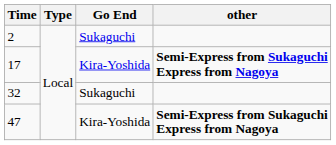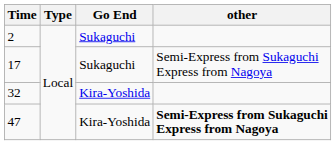17 | Go End: Kira-Yoshida -> Sukaguchi
17 | other: bold -> normal
32 | Go End: Sukaguchi -> Kira-Yoshida
